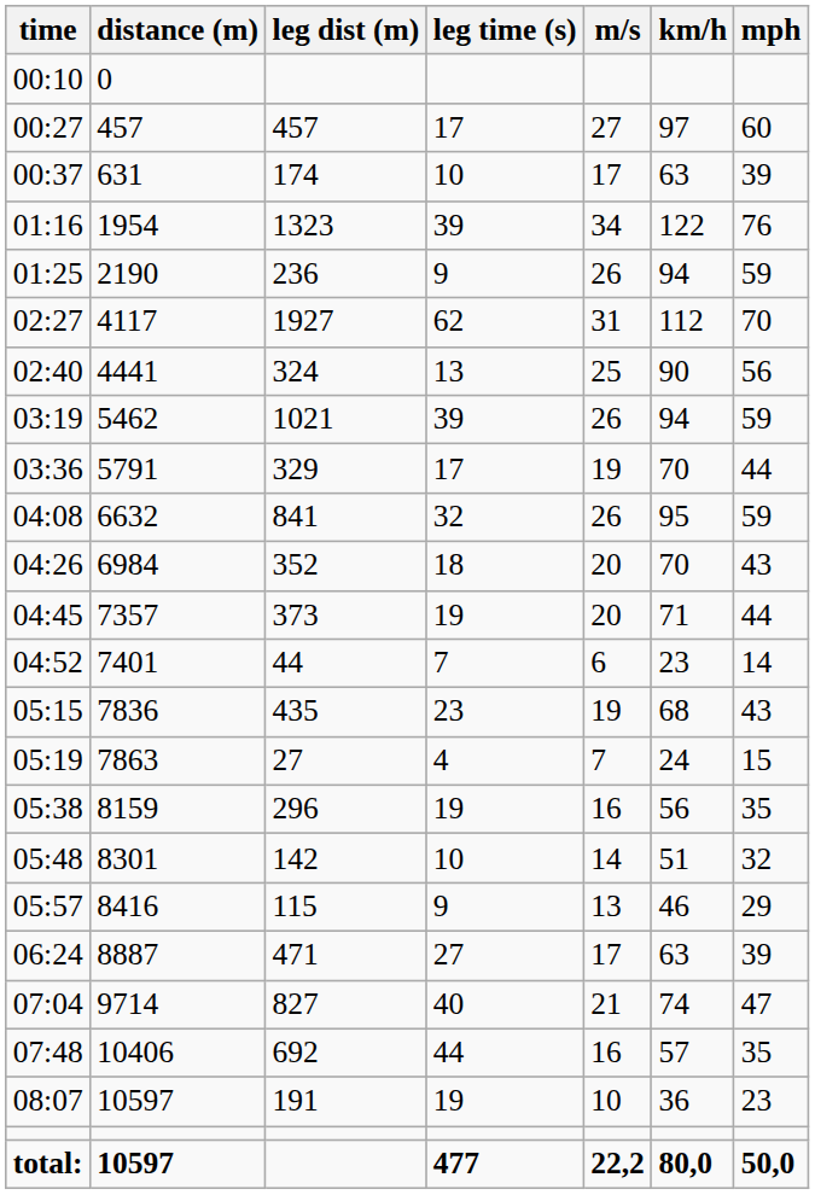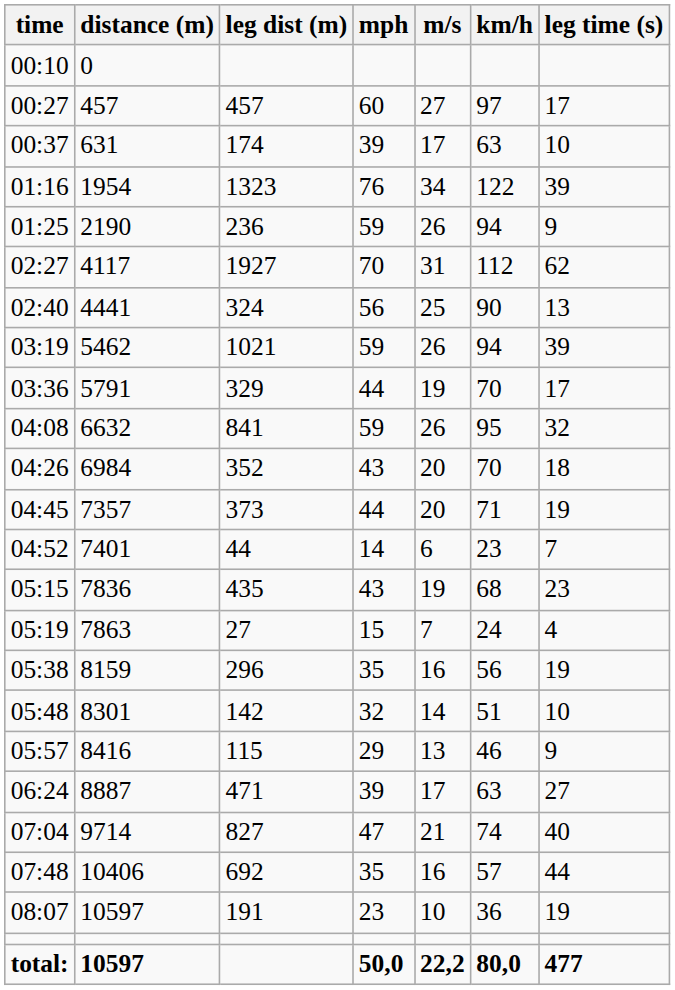columns swapped: leg time (s) <-> mph
